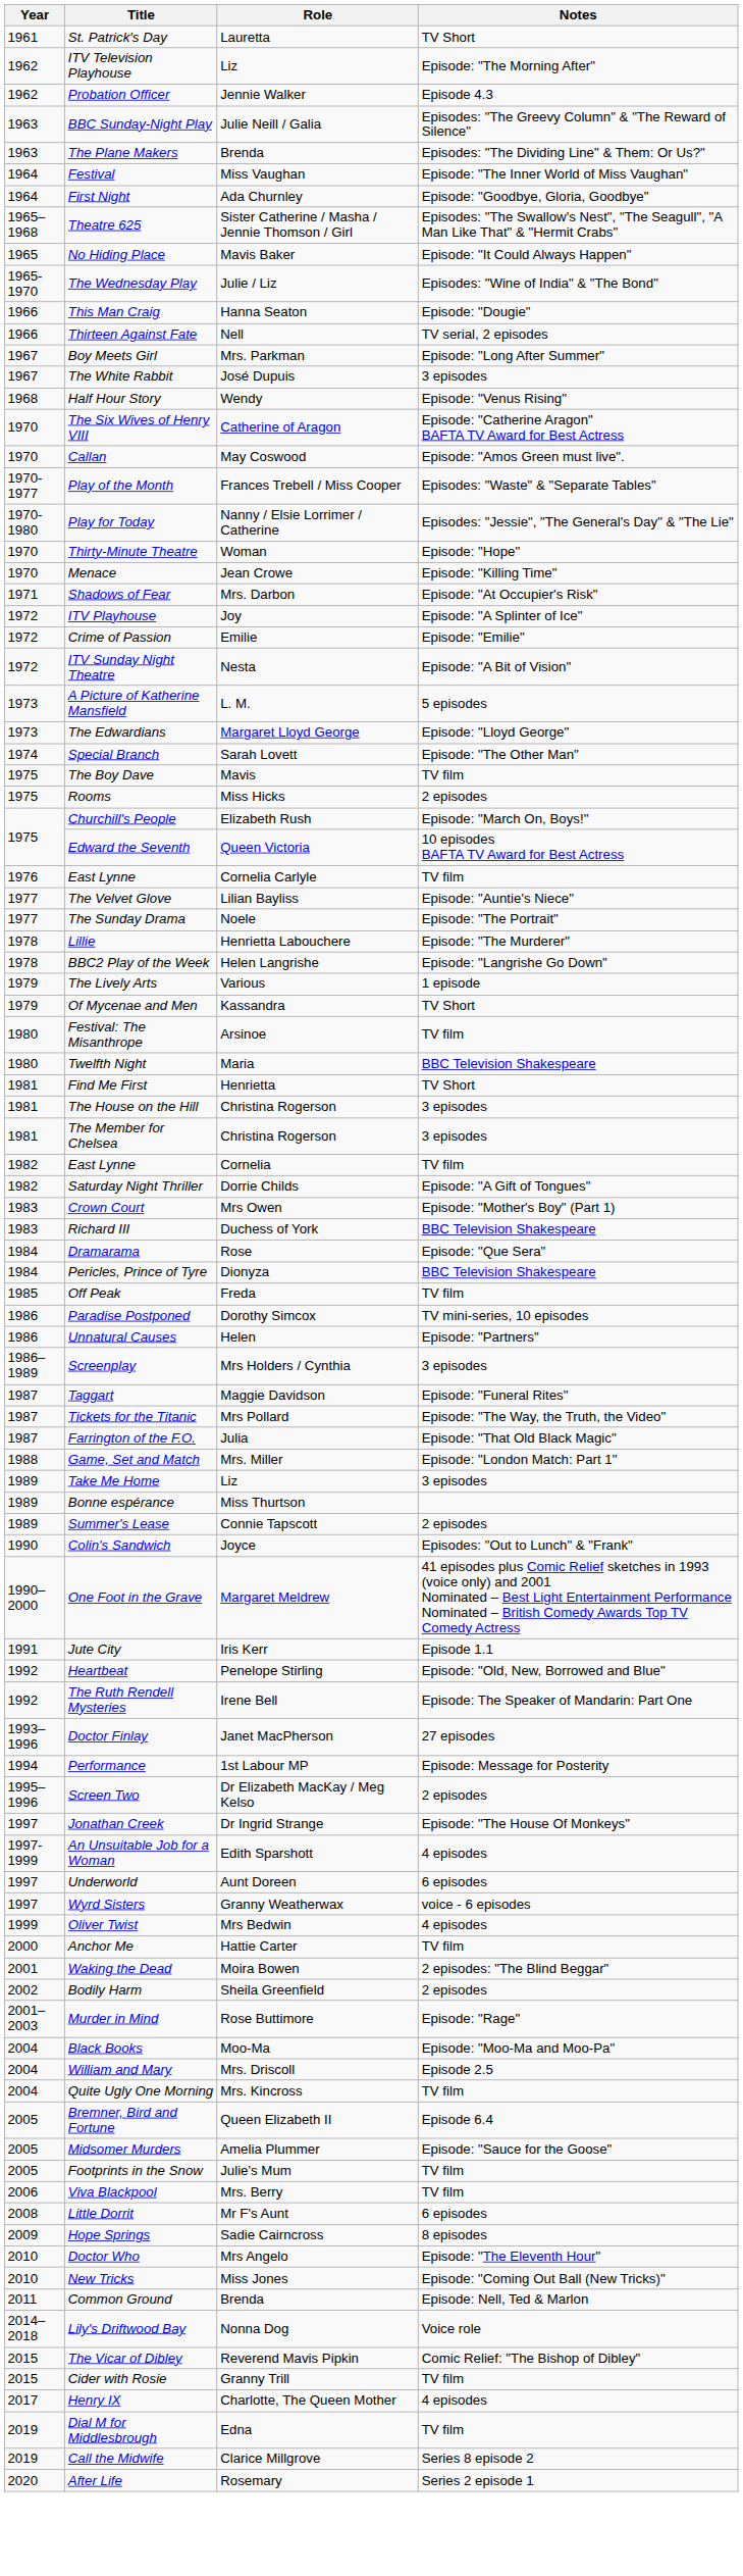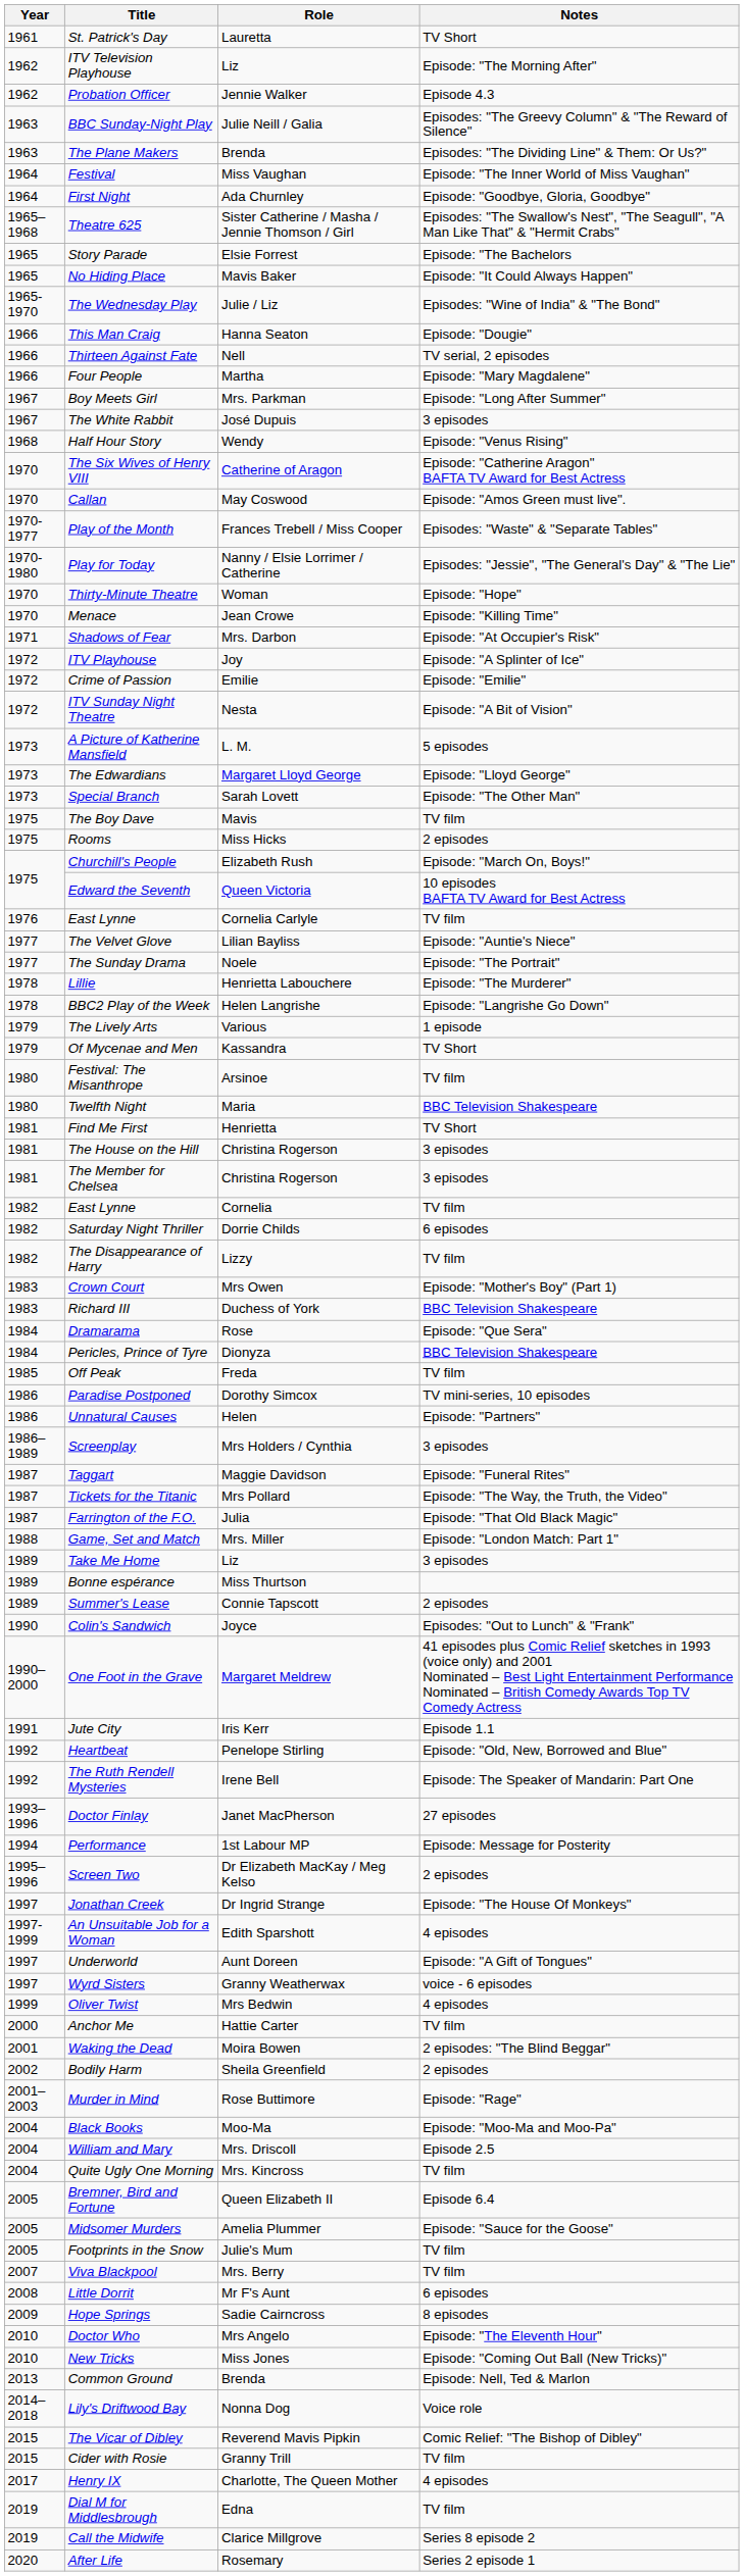+ row: 1965 | Story Parade | Elsie Forrest | Episode: "The Bachelors
+ row: 1966 | Four People | Martha | Episode: "Mary Magdalene"
Special Branch | Year: 1974 -> 1973
Saturday Night Thriller | Notes: Episode: "A Gift of Tongues" -> 6 episodes
+ row: 1982 | The Disappearance of Harry | Lizzy | TV film
Underworld | Notes: 6 episodes -> Episode: "A Gift of Tongues"
Viva Blackpool | Year: 2006 -> 2007
Common Ground | Year: 2011 -> 2013
